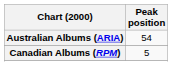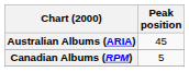Australian Albums (ARIA) | Peak position: 54 -> 45
